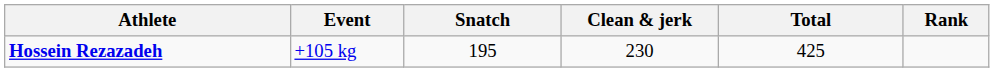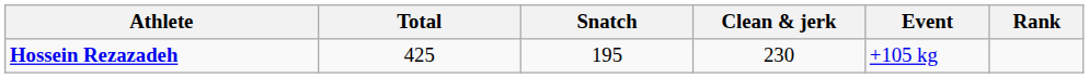columns swapped: Event <-> Total
